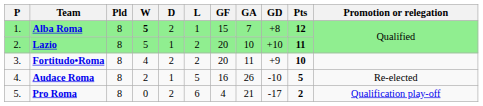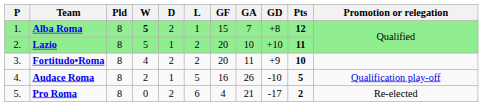Audace Roma | Promotion or relegation: Re-elected -> Qualification play-off
Pro Roma | Promotion or relegation: Qualification play-off -> Re-elected
